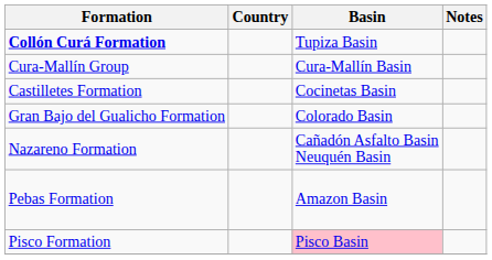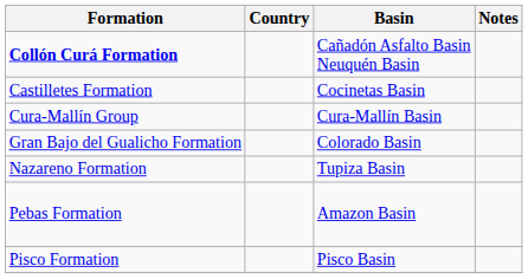Collón Curá Formation | Basin: Tupiza Basin -> Cañadón Asfalto Basin Neuquén Basin
rows swapped: Castilletes Formation <-> Cura-Mallín Group
Nazareno Formation | Basin: Cañadón Asfalto Basin Neuquén Basin -> Tupiza Basin
Pisco Formation | Basin: pink background -> no background
